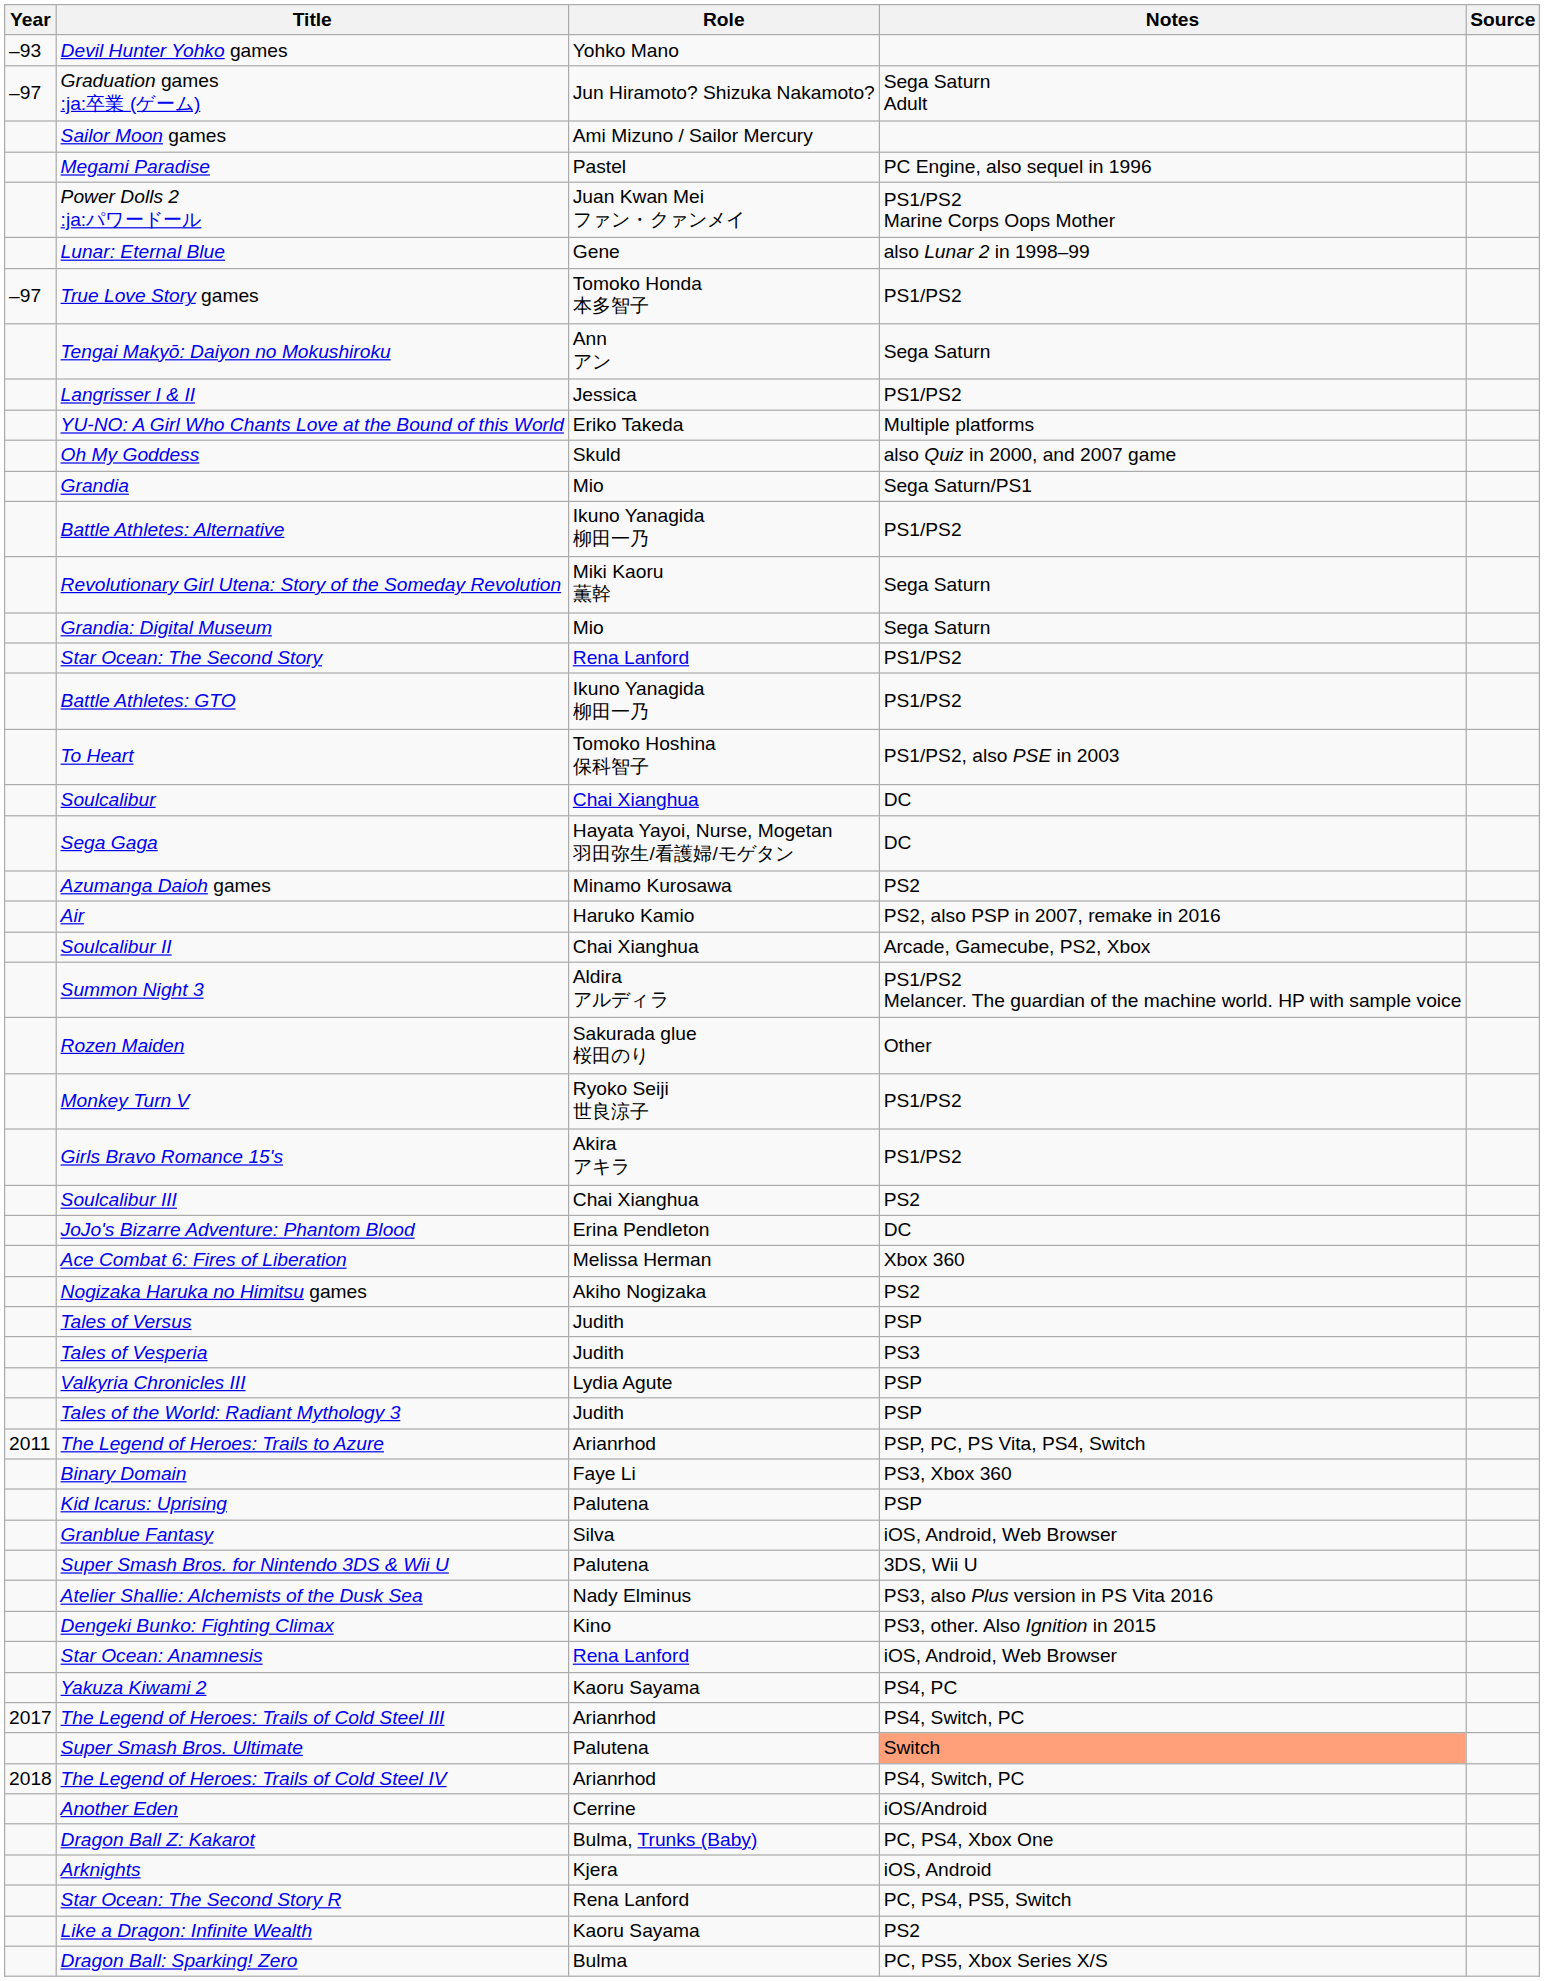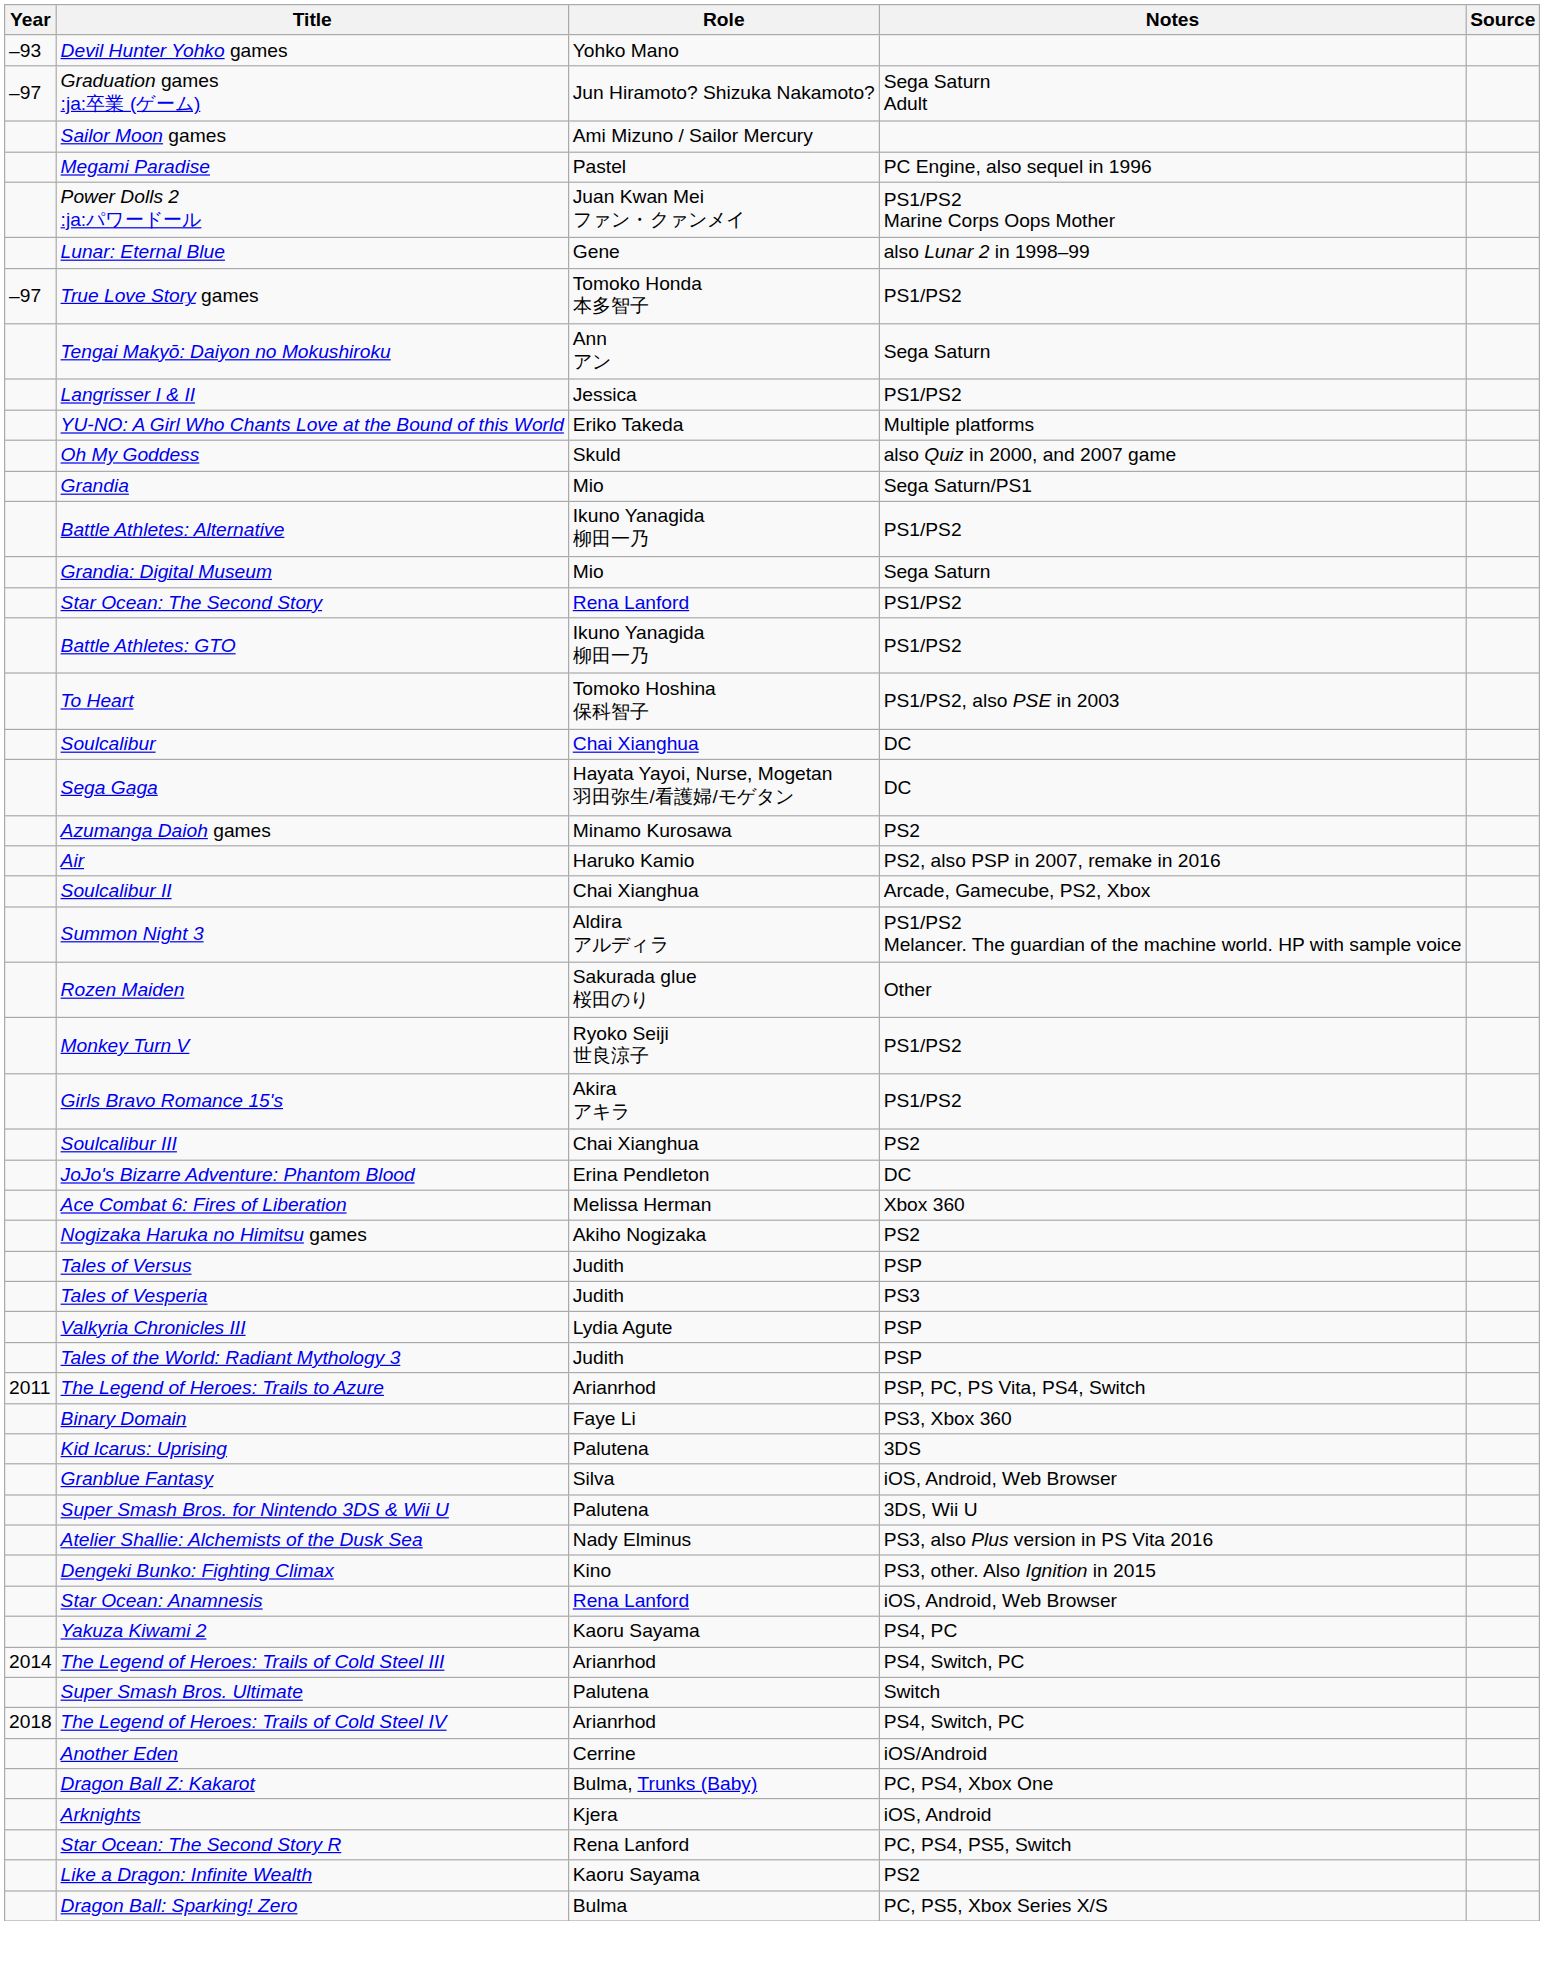- row: Revolutionary Girl Utena: Story of the Someday Revolution | Miki Kaoru 薫幹 | Sega Saturn
Kid Icarus: Uprising | Notes: PSP -> 3DS
The Legend of Heroes: Trails of Cold Steel III | Year: 2017 -> 2014
Super Smash Bros. Ultimate | Notes: lightsalmon background -> no background
